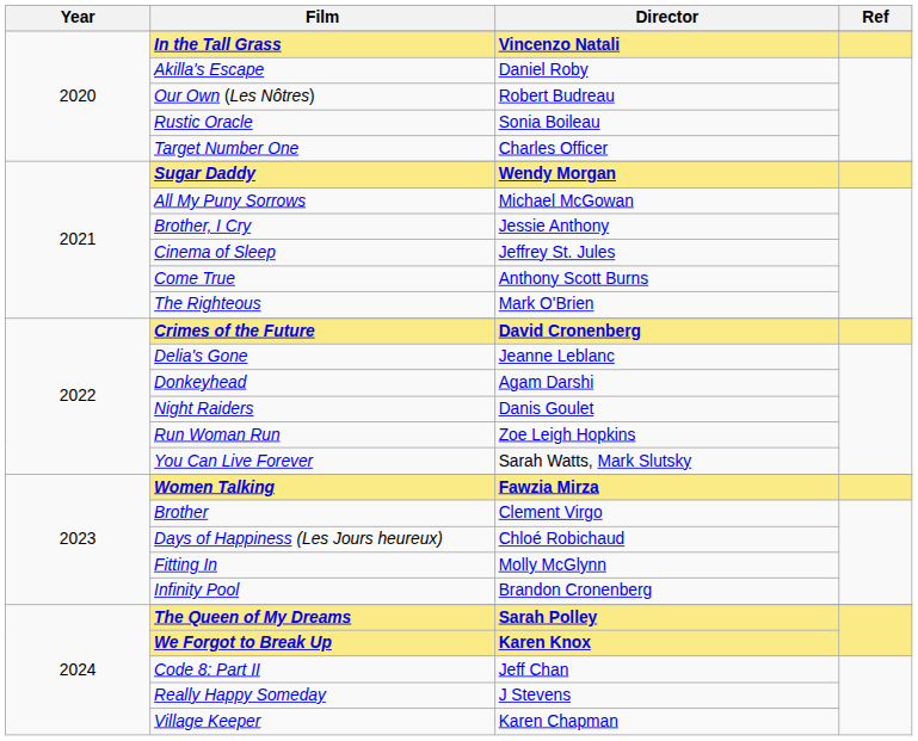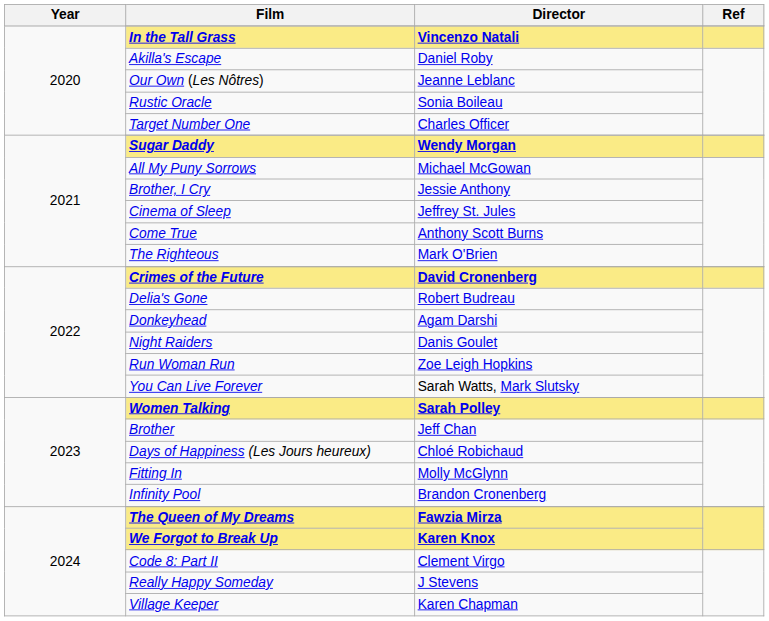Our Own (Les Nôtres) | Director: Robert Budreau -> Jeanne Leblanc
Delia's Gone | Director: Jeanne Leblanc -> Robert Budreau
Women Talking | Director: Fawzia Mirza -> Sarah Polley
Brother | Director: Clement Virgo -> Jeff Chan
The Queen of My Dreams | Director: Sarah Polley -> Fawzia Mirza
Code 8: Part II | Director: Jeff Chan -> Clement Virgo
